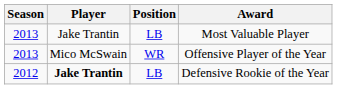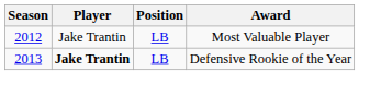Most Valuable Player | Season: 2013 -> 2012
- row: 2013 | Mico McSwain | WR | Offensive Player of the Year
Defensive Rookie of the Year | Season: 2012 -> 2013
